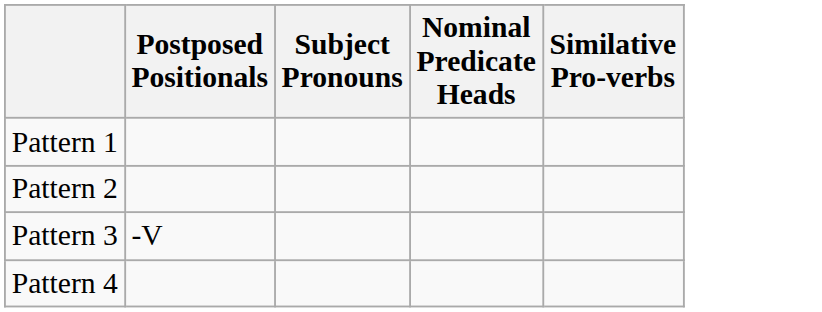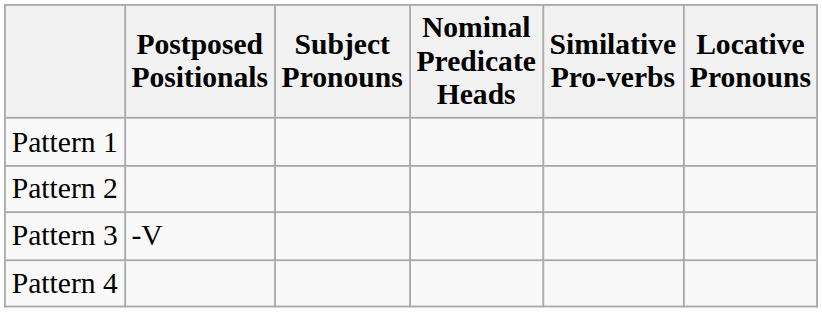+ column: Locative Pronouns
